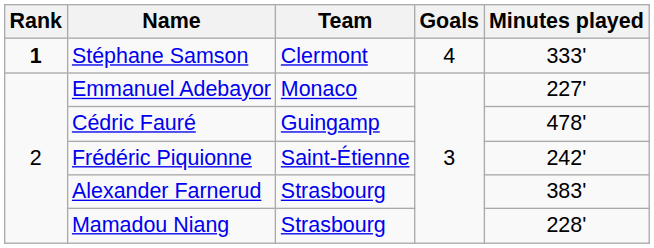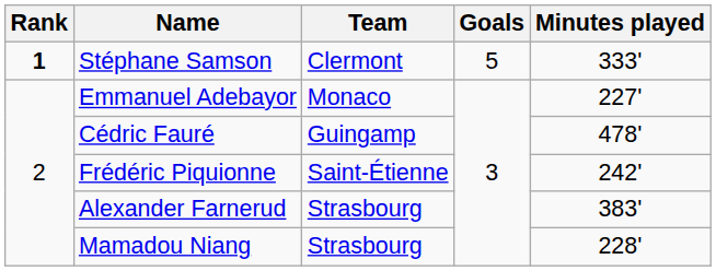Stéphane Samson | Goals: 4 -> 5
